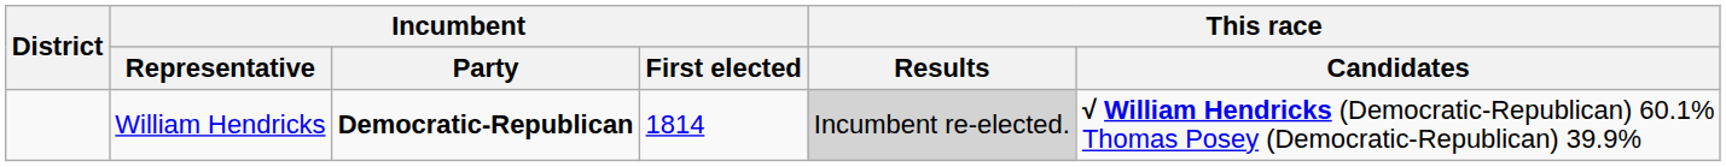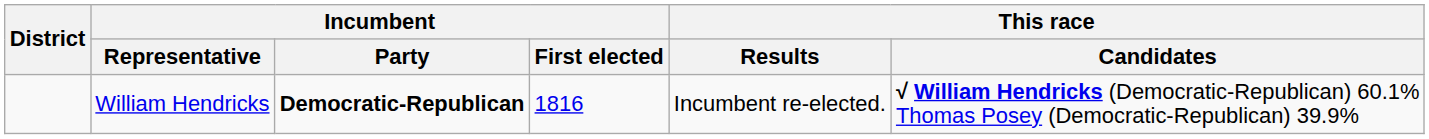William Hendricks | Incumbent / First elected: 1814 -> 1816
William Hendricks | This race / Results: lightgrey background -> no background
